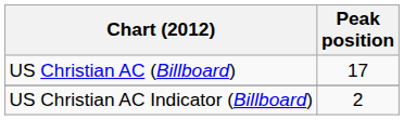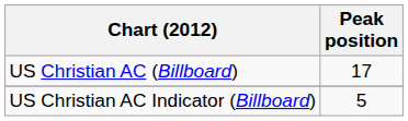US Christian AC Indicator (Billboard) | Peak position: 2 -> 5
